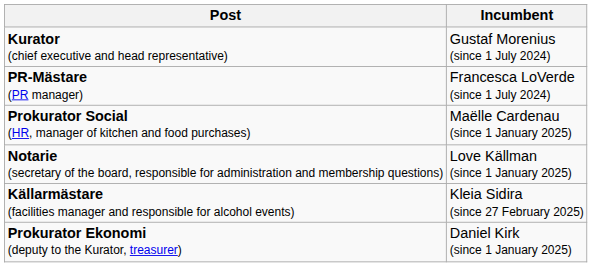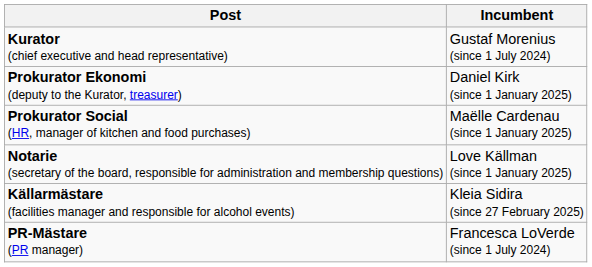rows swapped: Prokurator Ekonomi (deputy to the Kurator, treasurer) <-> PR-Mästare (PR manager)
